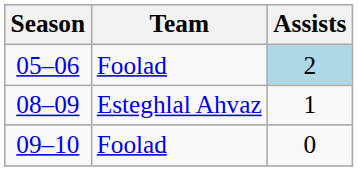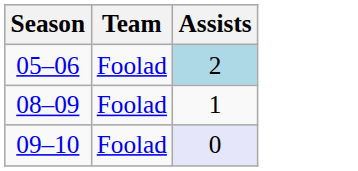08–09 | Team: Esteghlal Ahvaz -> Foolad
09–10 | Assists: no background -> lavender background
